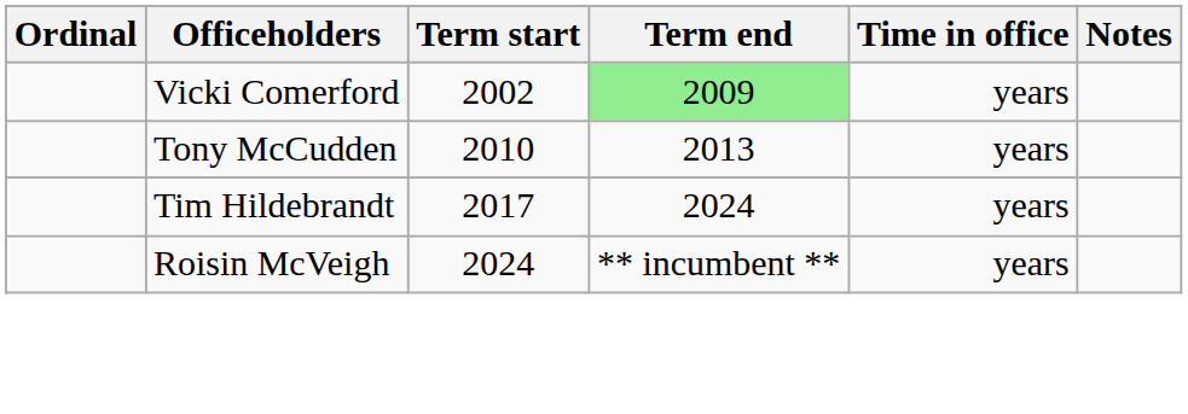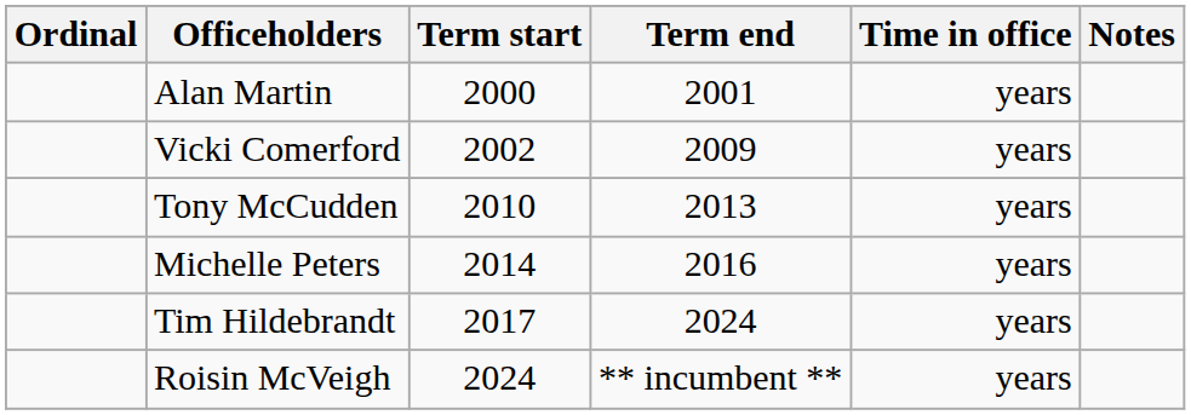+ row: Alan Martin | 2000 | 2001 | years
Vicki Comerford | Term end: lightgreen background -> no background
+ row: Michelle Peters | 2014 | 2016 | years
